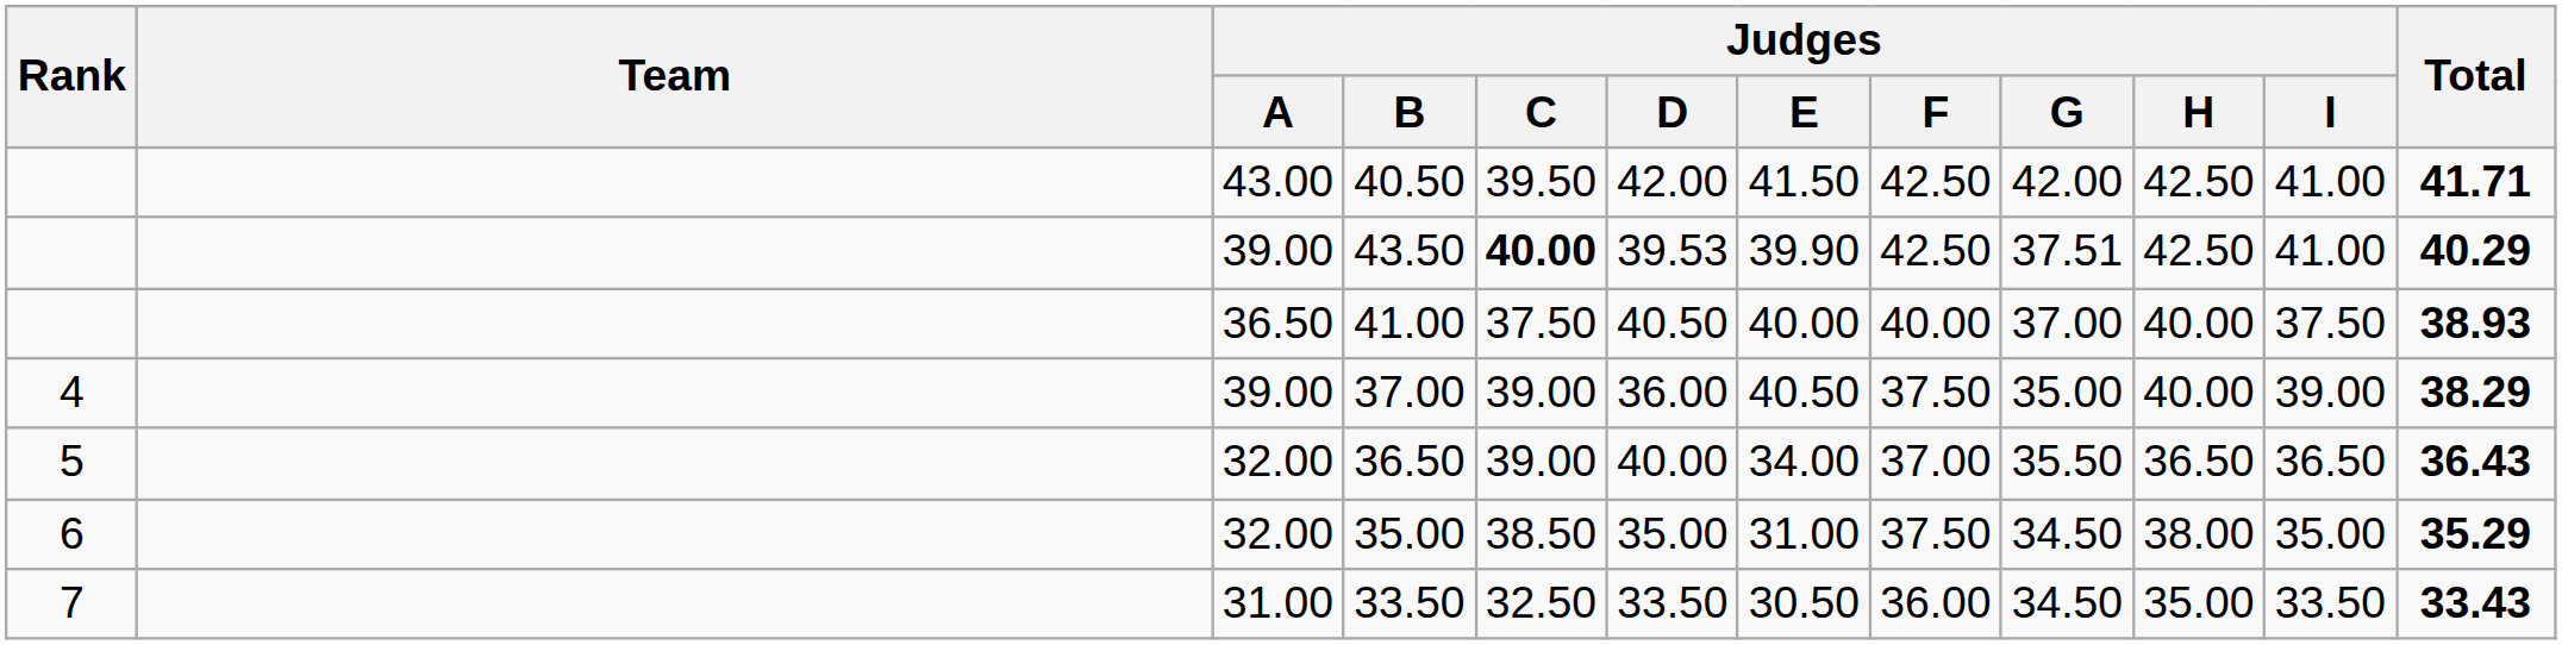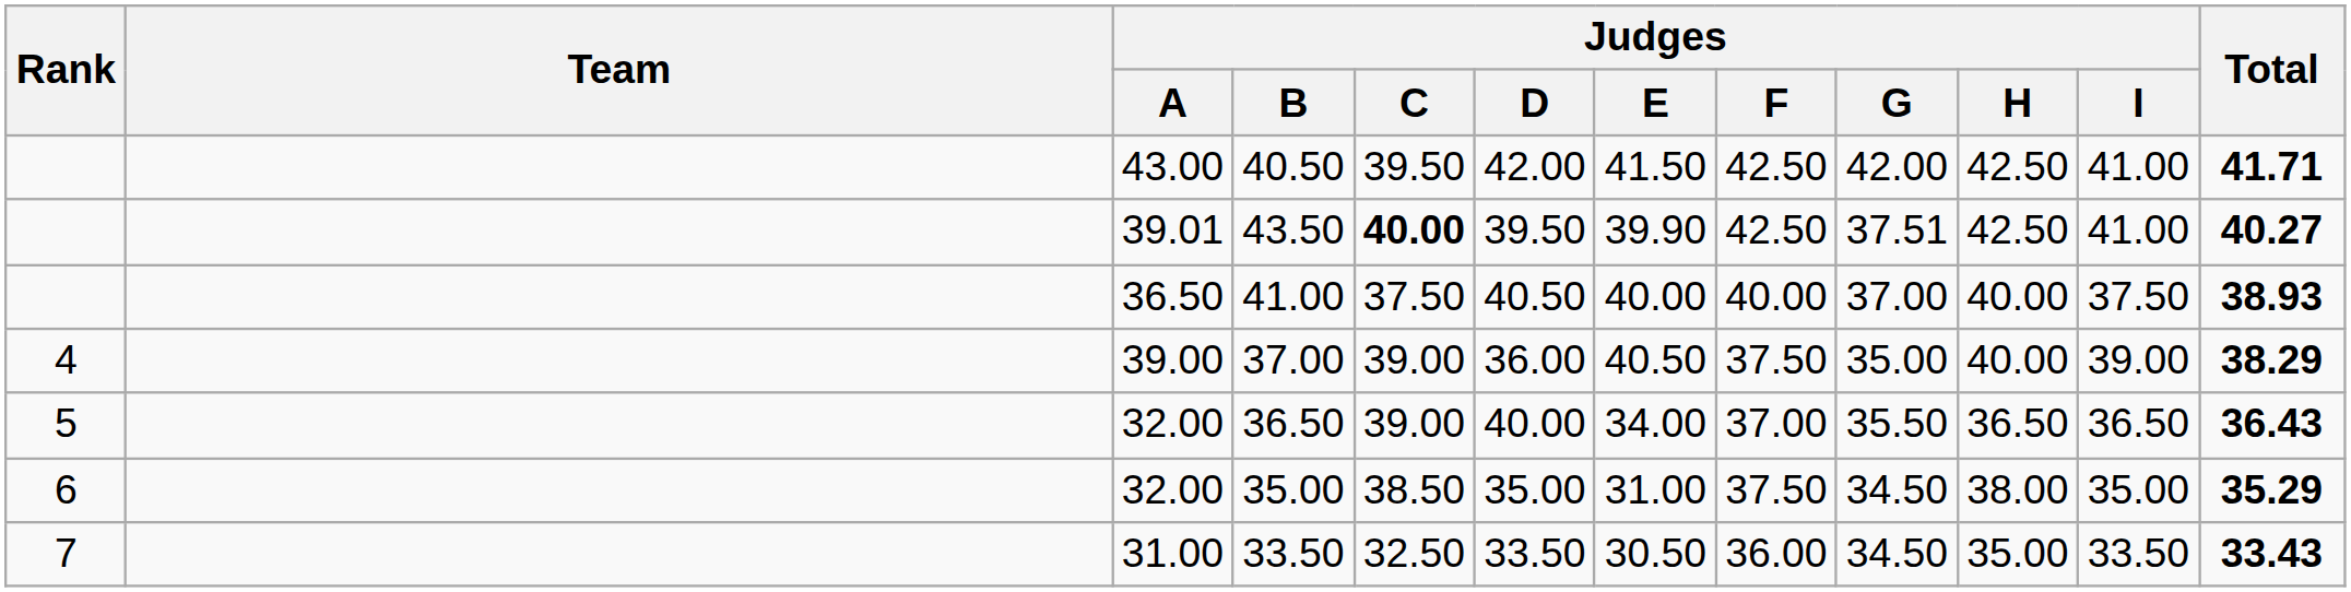43.50 | Judges / A: 39.00 -> 39.01
43.50 | Judges / D: 39.53 -> 39.50
43.50 | Total: 40.29 -> 40.27
